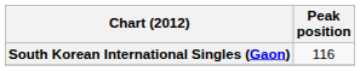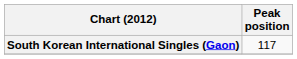South Korean International Singles (Gaon) | Peak position: 116 -> 117
